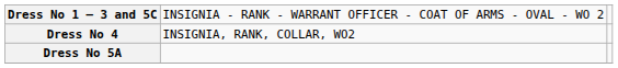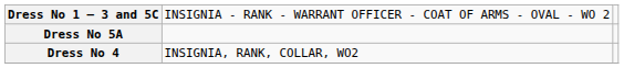rows swapped: Dress No 5A <-> Dress No 4
